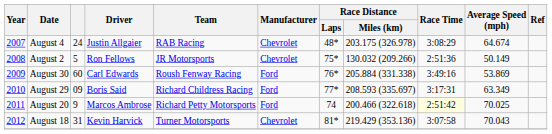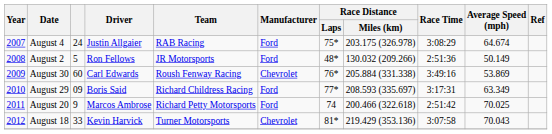August 4 | Manufacturer: Chevrolet -> Ford
August 4 | Race Distance / Laps: 48* -> 75*
August 2 | Manufacturer: Chevrolet -> Ford
August 2 | Race Distance / Laps: 75* -> 48*
August 30 | Manufacturer: Ford -> Chevrolet
August 20 | Race Time: lightyellow background -> no background
August 18 | column 3: 31 -> 33
